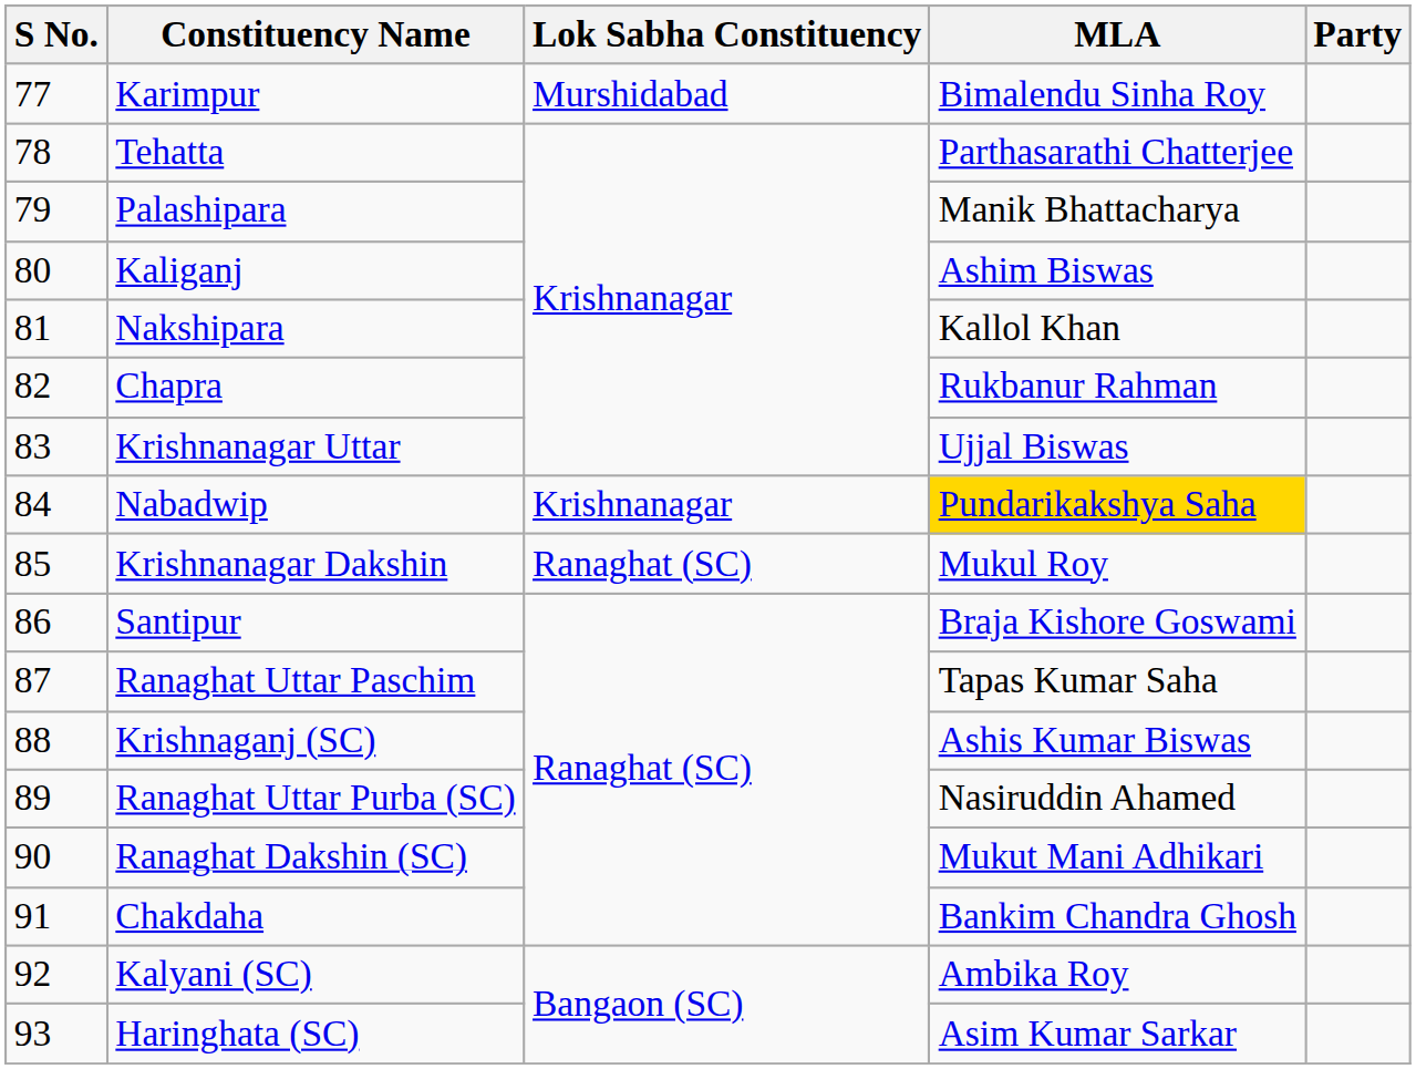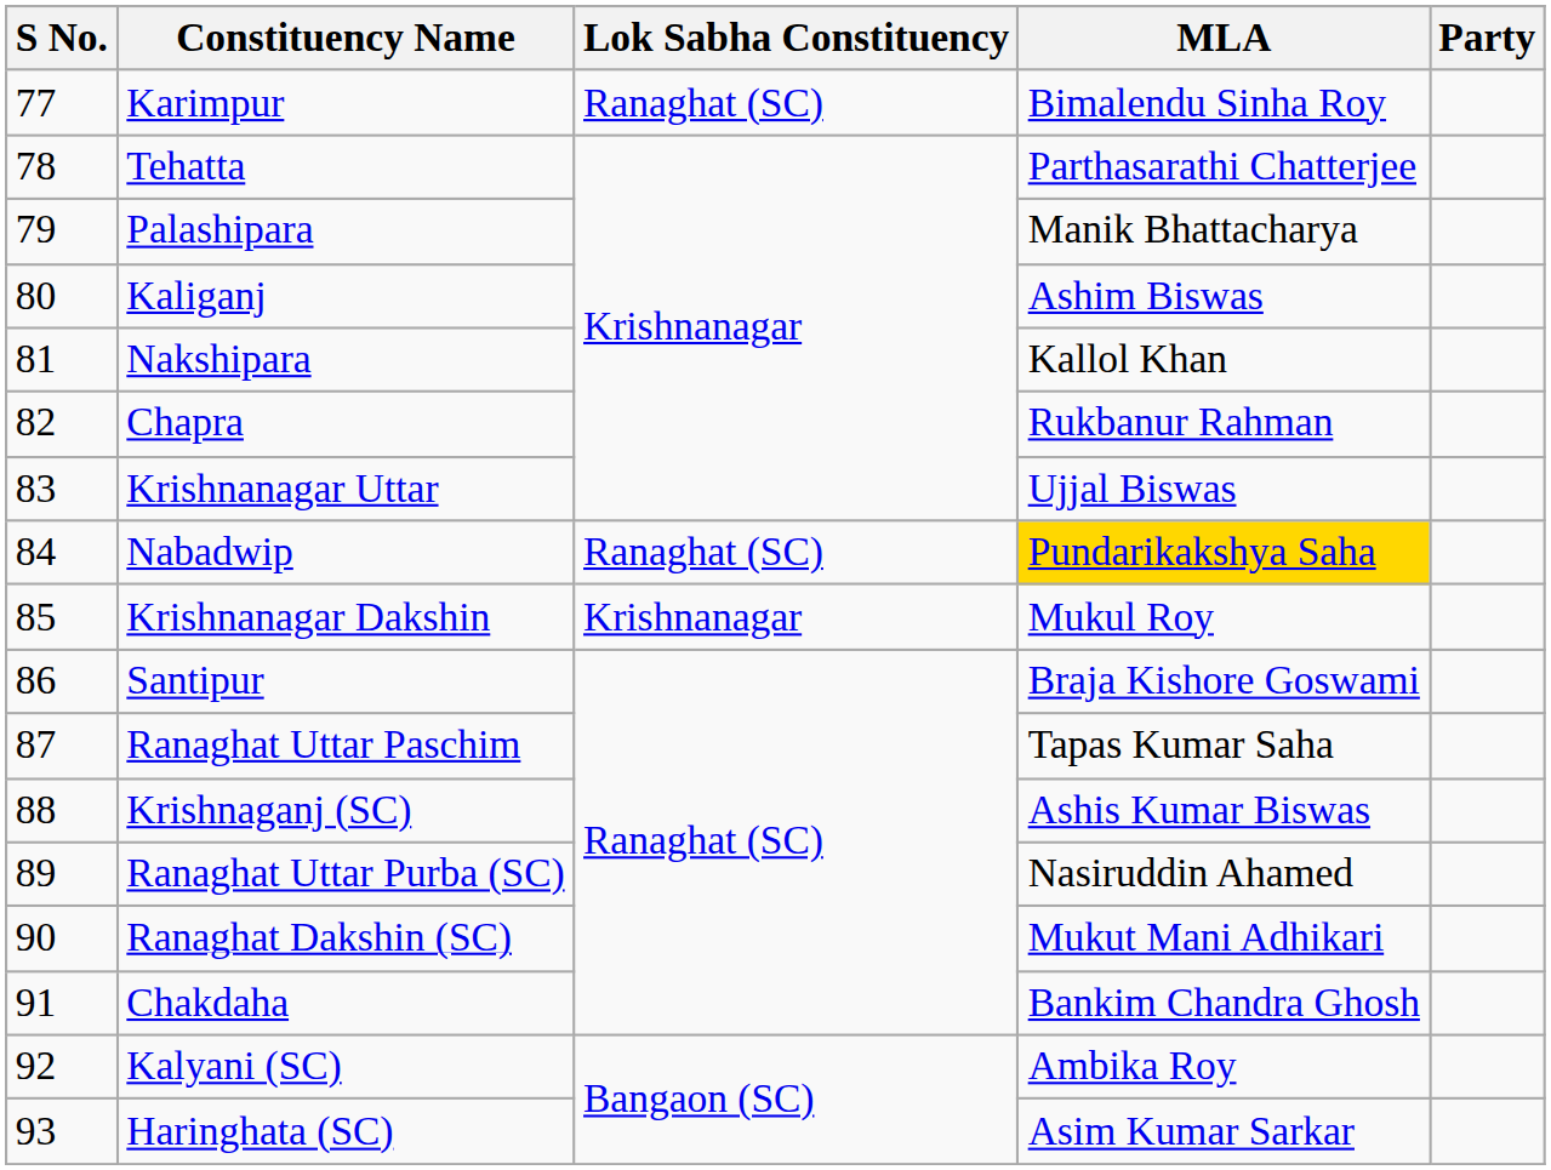Karimpur | Lok Sabha Constituency: Murshidabad -> Ranaghat (SC)
Nabadwip | Lok Sabha Constituency: Krishnanagar -> Ranaghat (SC)
Krishnanagar Dakshin | Lok Sabha Constituency: Ranaghat (SC) -> Krishnanagar
